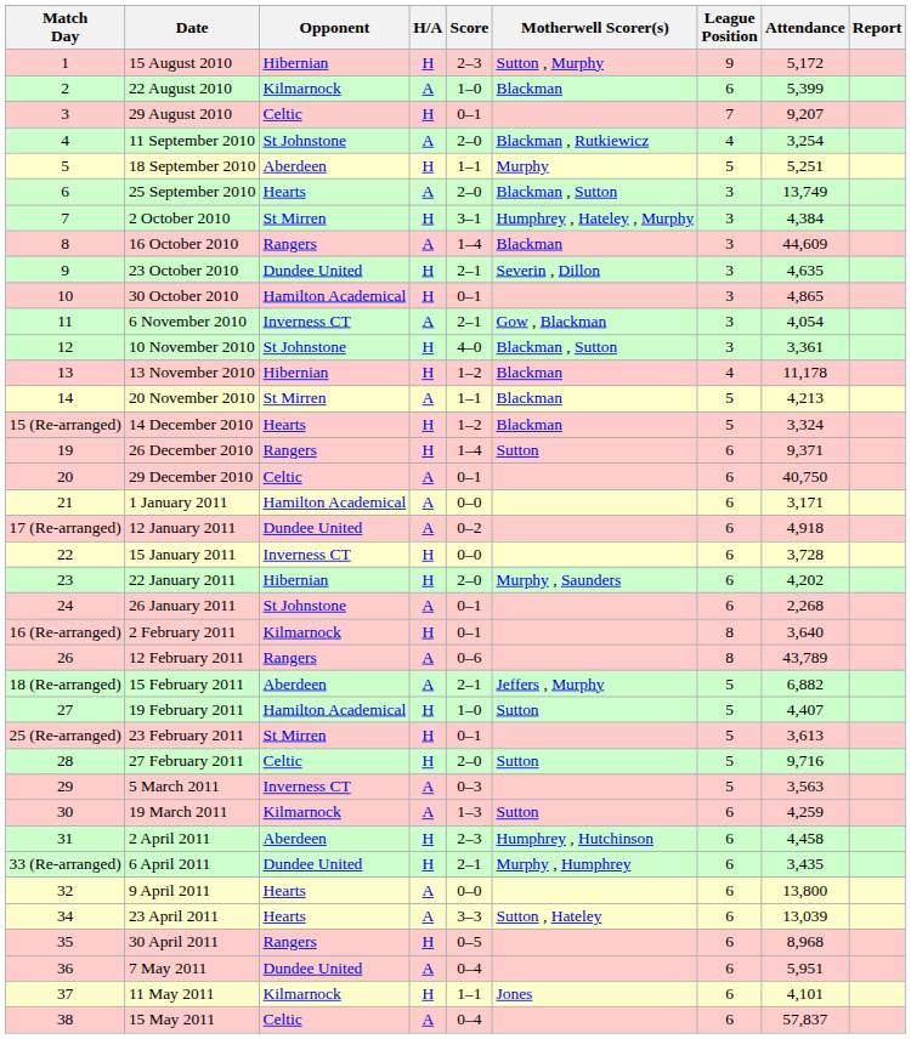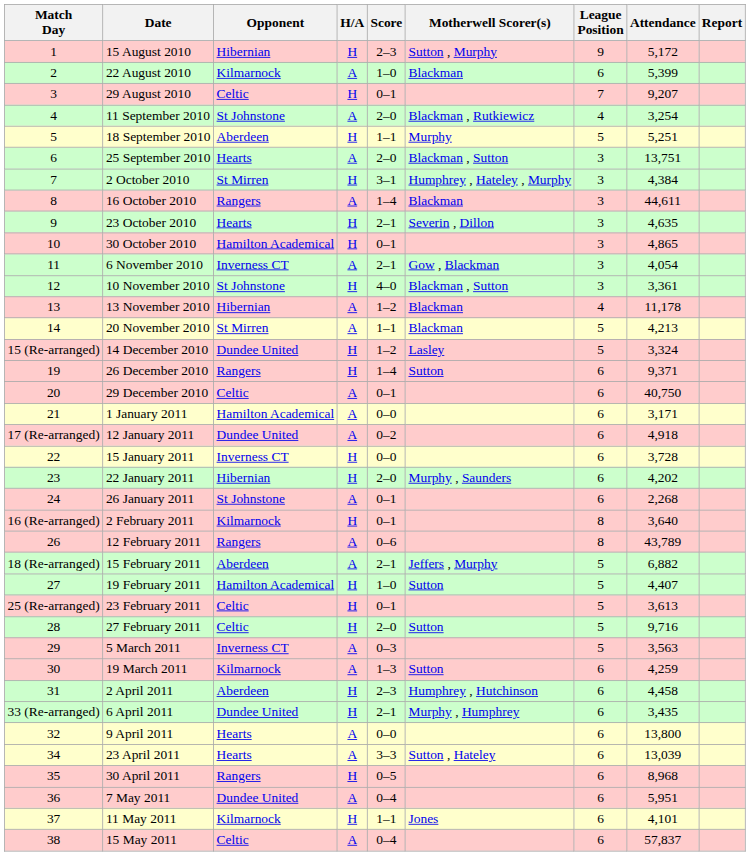25 September 2010 | Attendance: 13,749 -> 13,751
16 October 2010 | Attendance: 44,609 -> 44,611
23 October 2010 | Opponent: Dundee United -> Hearts
13 November 2010 | H/A: H -> A
14 December 2010 | Opponent: Hearts -> Dundee United
14 December 2010 | Motherwell Scorer(s): Blackman -> Lasley
23 February 2011 | Opponent: St Mirren -> Celtic
